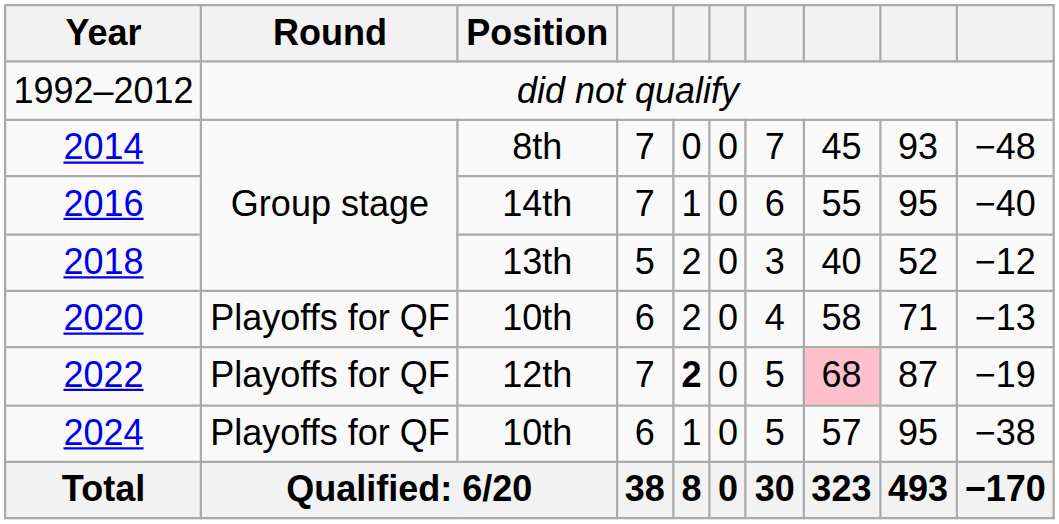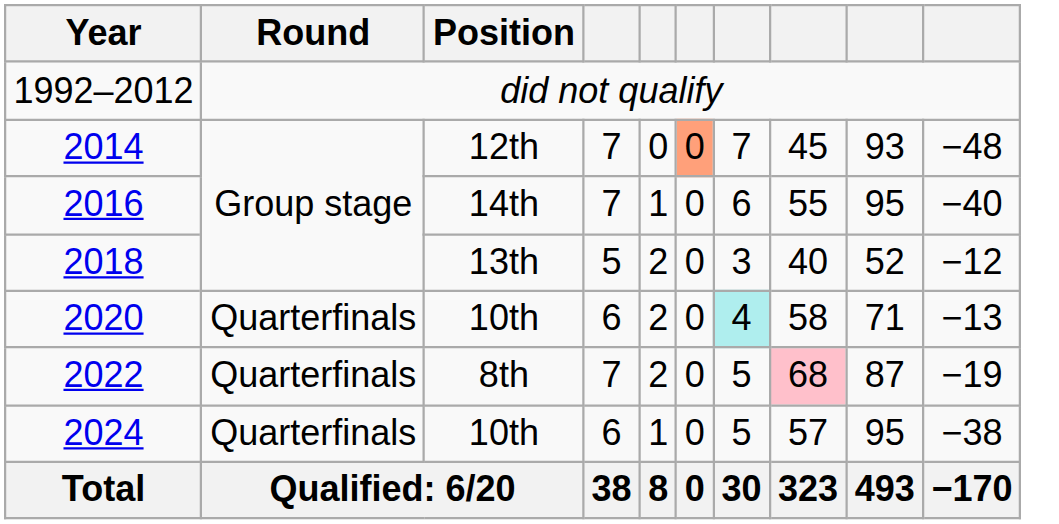2014 | Position: 8th -> 12th
2014 | column 6: no background -> lightsalmon background
2020 | Round: Playoffs for QF -> Quarterfinals
2020 | column 7: no background -> paleturquoise background
2022 | Round: Playoffs for QF -> Quarterfinals
2022 | Position: 12th -> 8th
2022 | column 5: bold -> normal
2024 | Round: Playoffs for QF -> Quarterfinals
